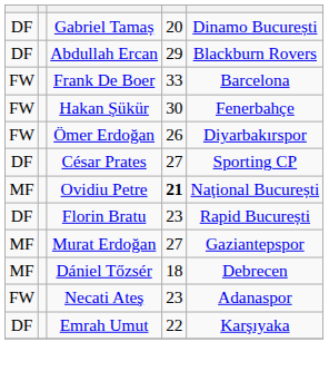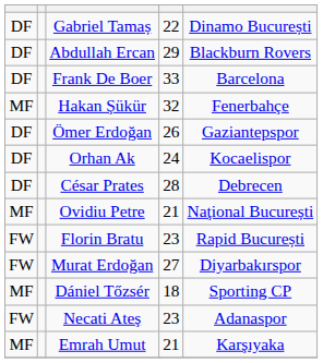Gabriel Tamaș | column 4: 20 -> 22
Frank De Boer | column 1: FW -> DF
Hakan Şükür | column 1: FW -> MF
Hakan Şükür | column 4: 30 -> 32
Ömer Erdoğan | column 1: FW -> DF
Ömer Erdoğan | column 5: Diyarbakırspor -> Gaziantepspor
+ row: DF | Orhan Ak | 24 | Kocaelispor
César Prates | column 4: 27 -> 28
César Prates | column 5: Sporting CP -> Debrecen
Ovidiu Petre | column 4: bold -> normal
Florin Bratu | column 1: DF -> FW
Murat Erdoğan | column 1: MF -> FW
Murat Erdoğan | column 5: Gaziantepspor -> Diyarbakırspor
Dániel Tőzsér | column 5: Debrecen -> Sporting CP
Emrah Umut | column 1: DF -> MF
Emrah Umut | column 4: 22 -> 21
